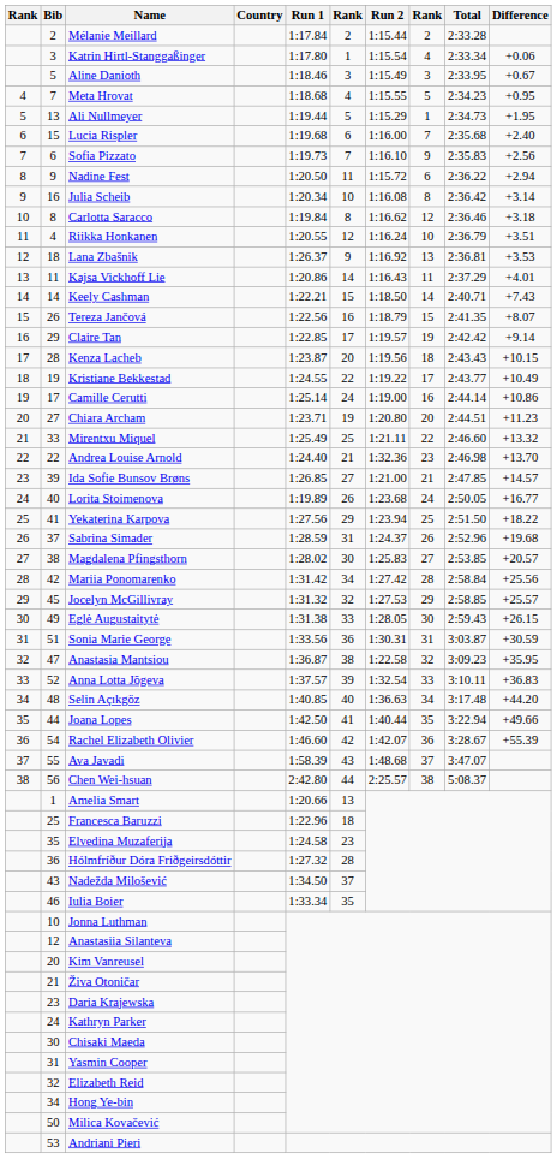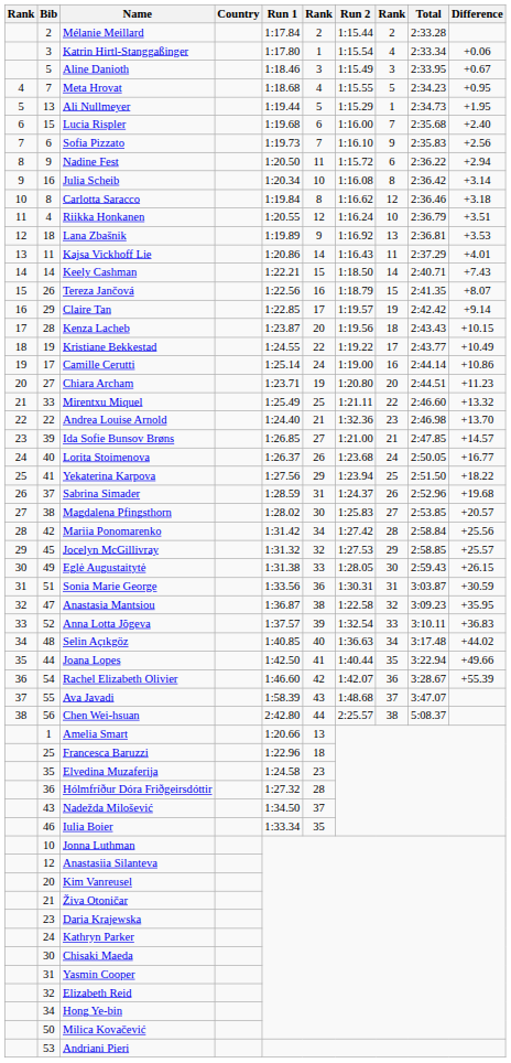Lana Zbašnik | Run 1: 1:26.37 -> 1:19.89
Lorita Stoimenova | Run 1: 1:19.89 -> 1:26.37
Selin Açıkgöz | Difference: +44.20 -> +44.02
